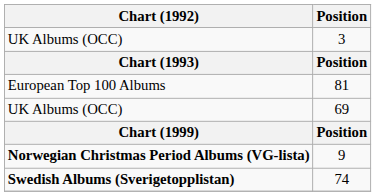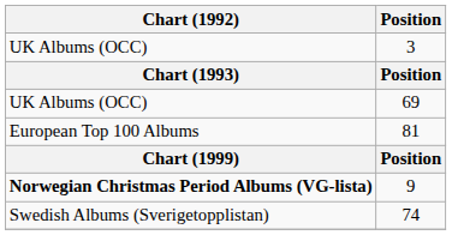rows swapped: 81 <-> 69
74 | Chart (1992): bold -> normal
